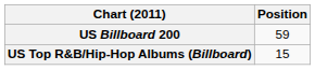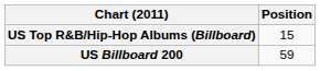rows swapped: US Billboard 200 <-> US Top R&B/Hip-Hop Albums (Billboard)
